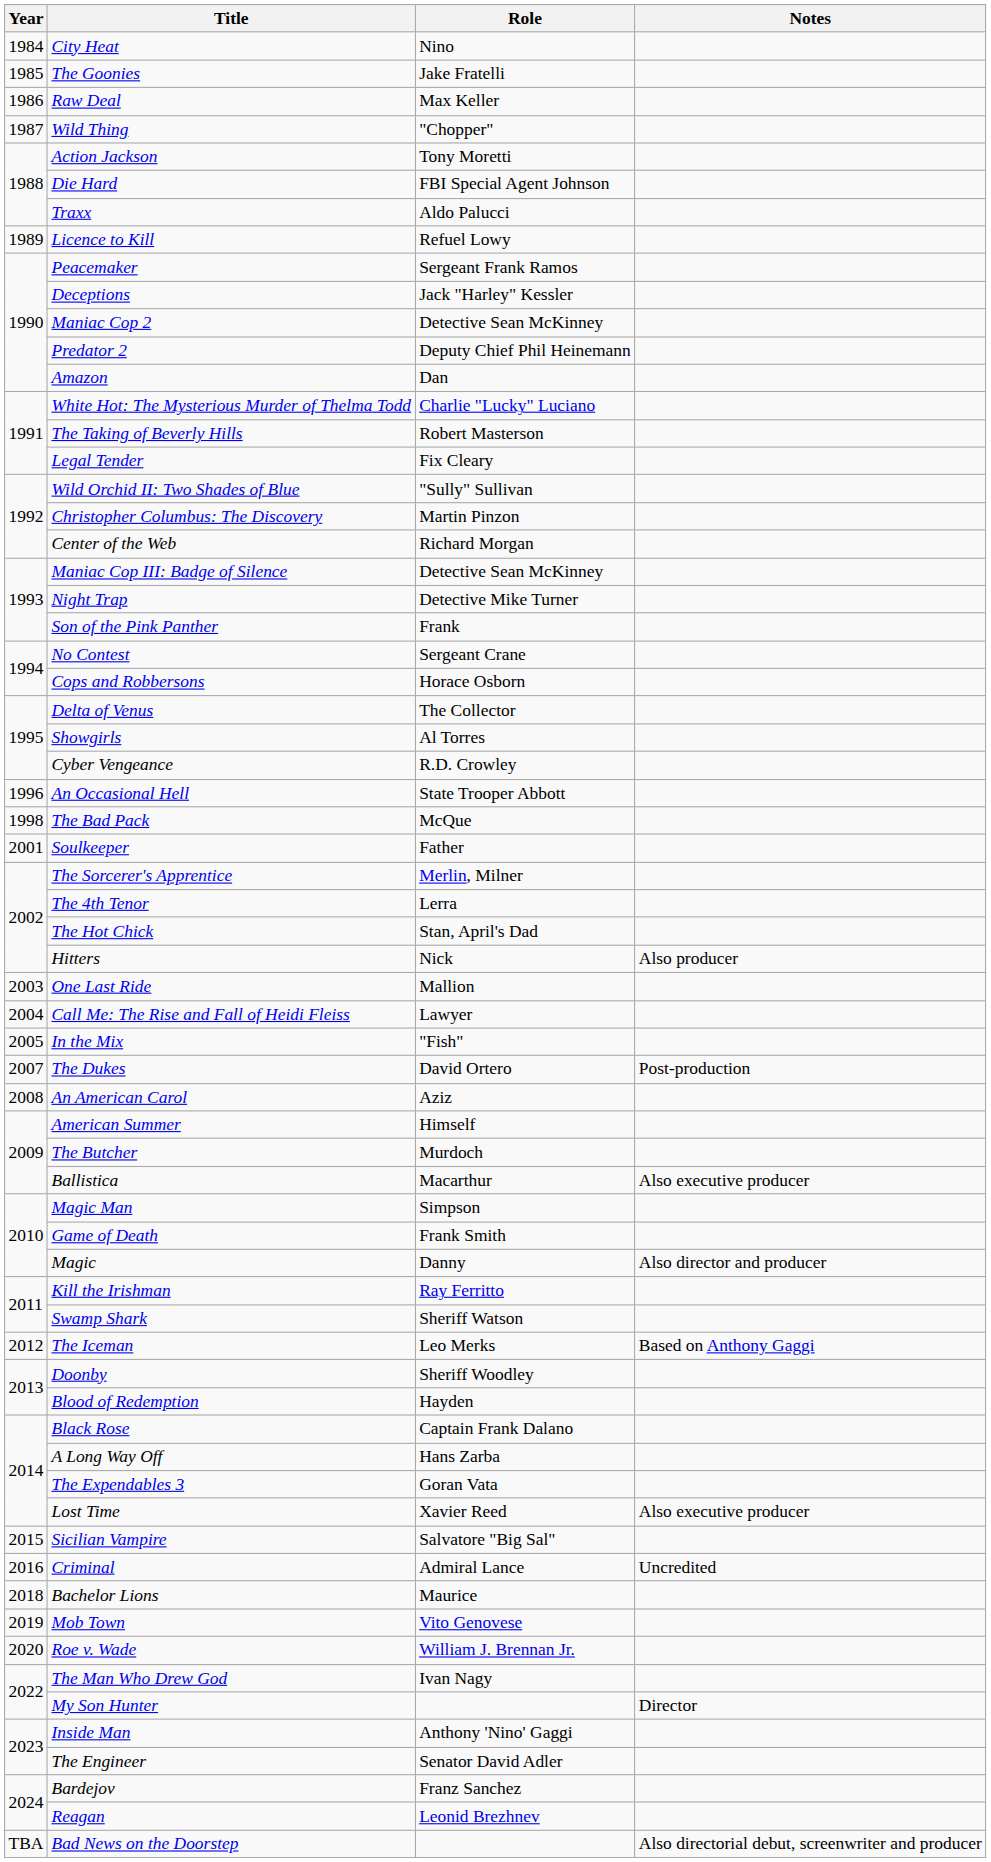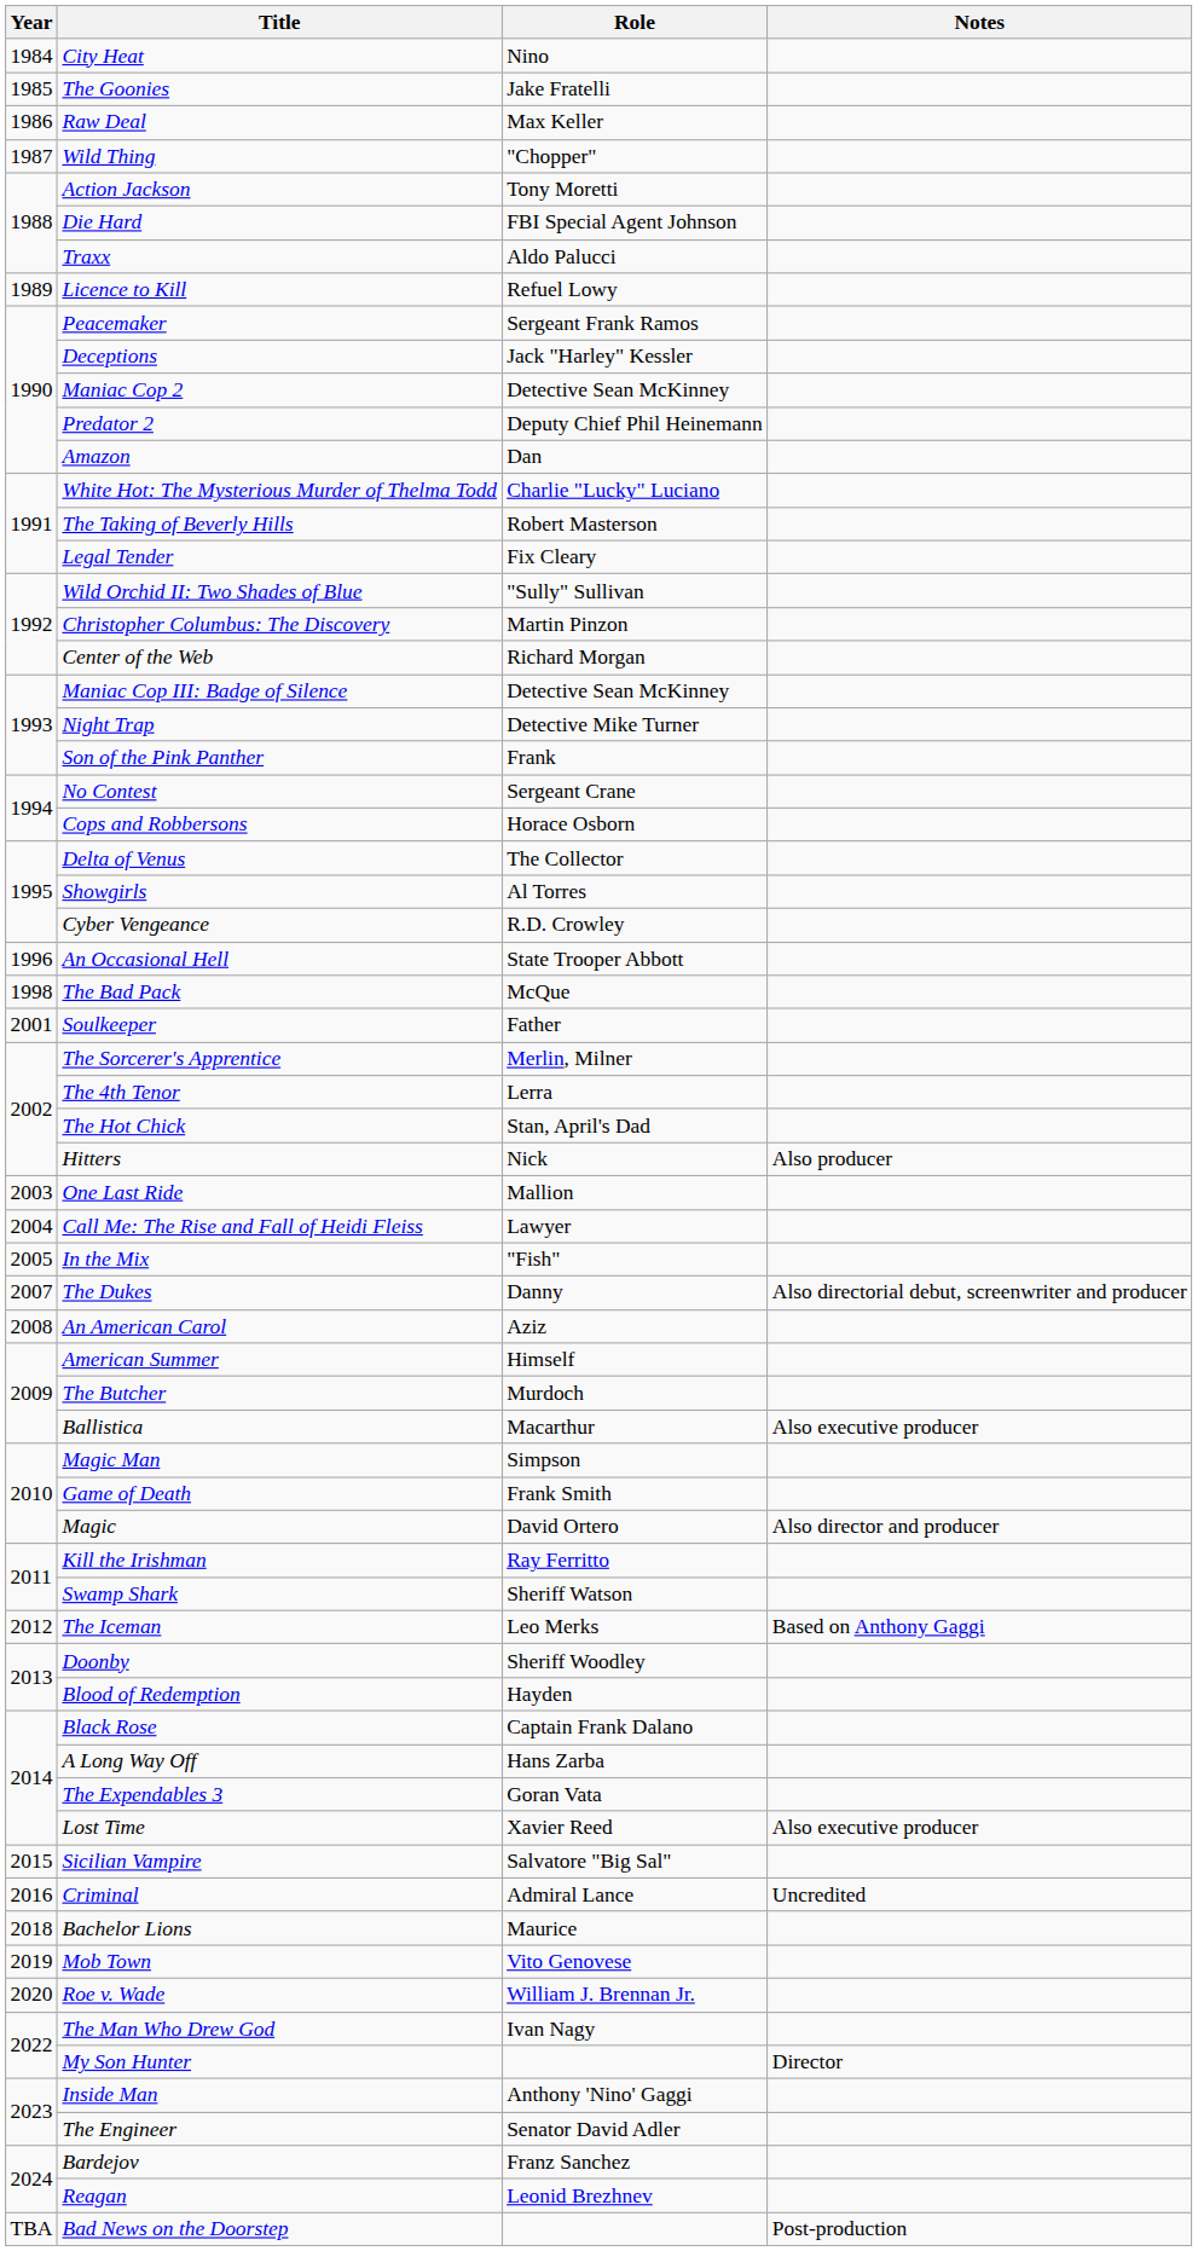The Dukes | Role: David Ortero -> Danny
The Dukes | Notes: Post-production -> Also directorial debut, screenwriter and producer
Magic | Role: Danny -> David Ortero
Bad News on the Doorstep | Notes: Also directorial debut, screenwriter and producer -> Post-production
